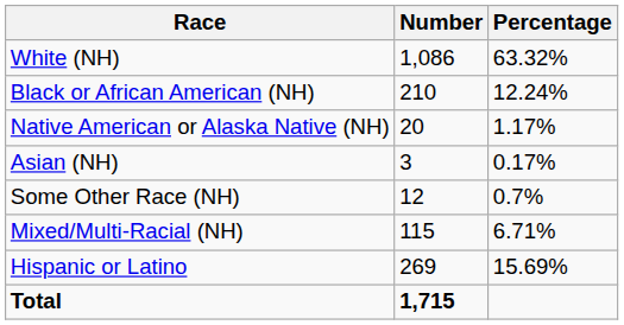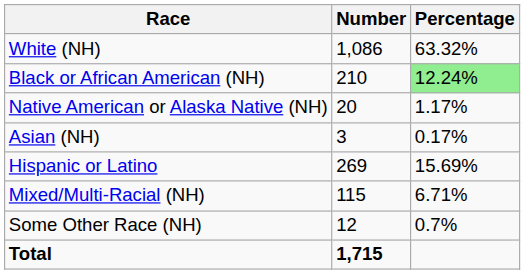Black or African American (NH) | Percentage: no background -> lightgreen background
rows swapped: Some Other Race (NH) <-> Hispanic or Latino
